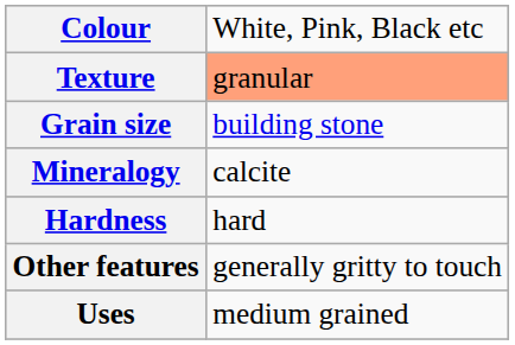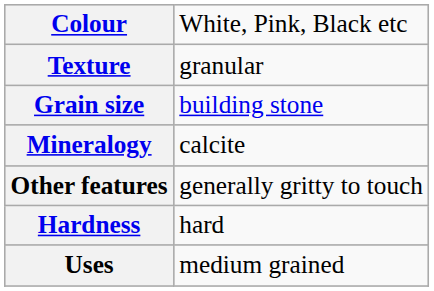Texture | column 2: lightsalmon background -> no background
rows swapped: Hardness <-> Other features
